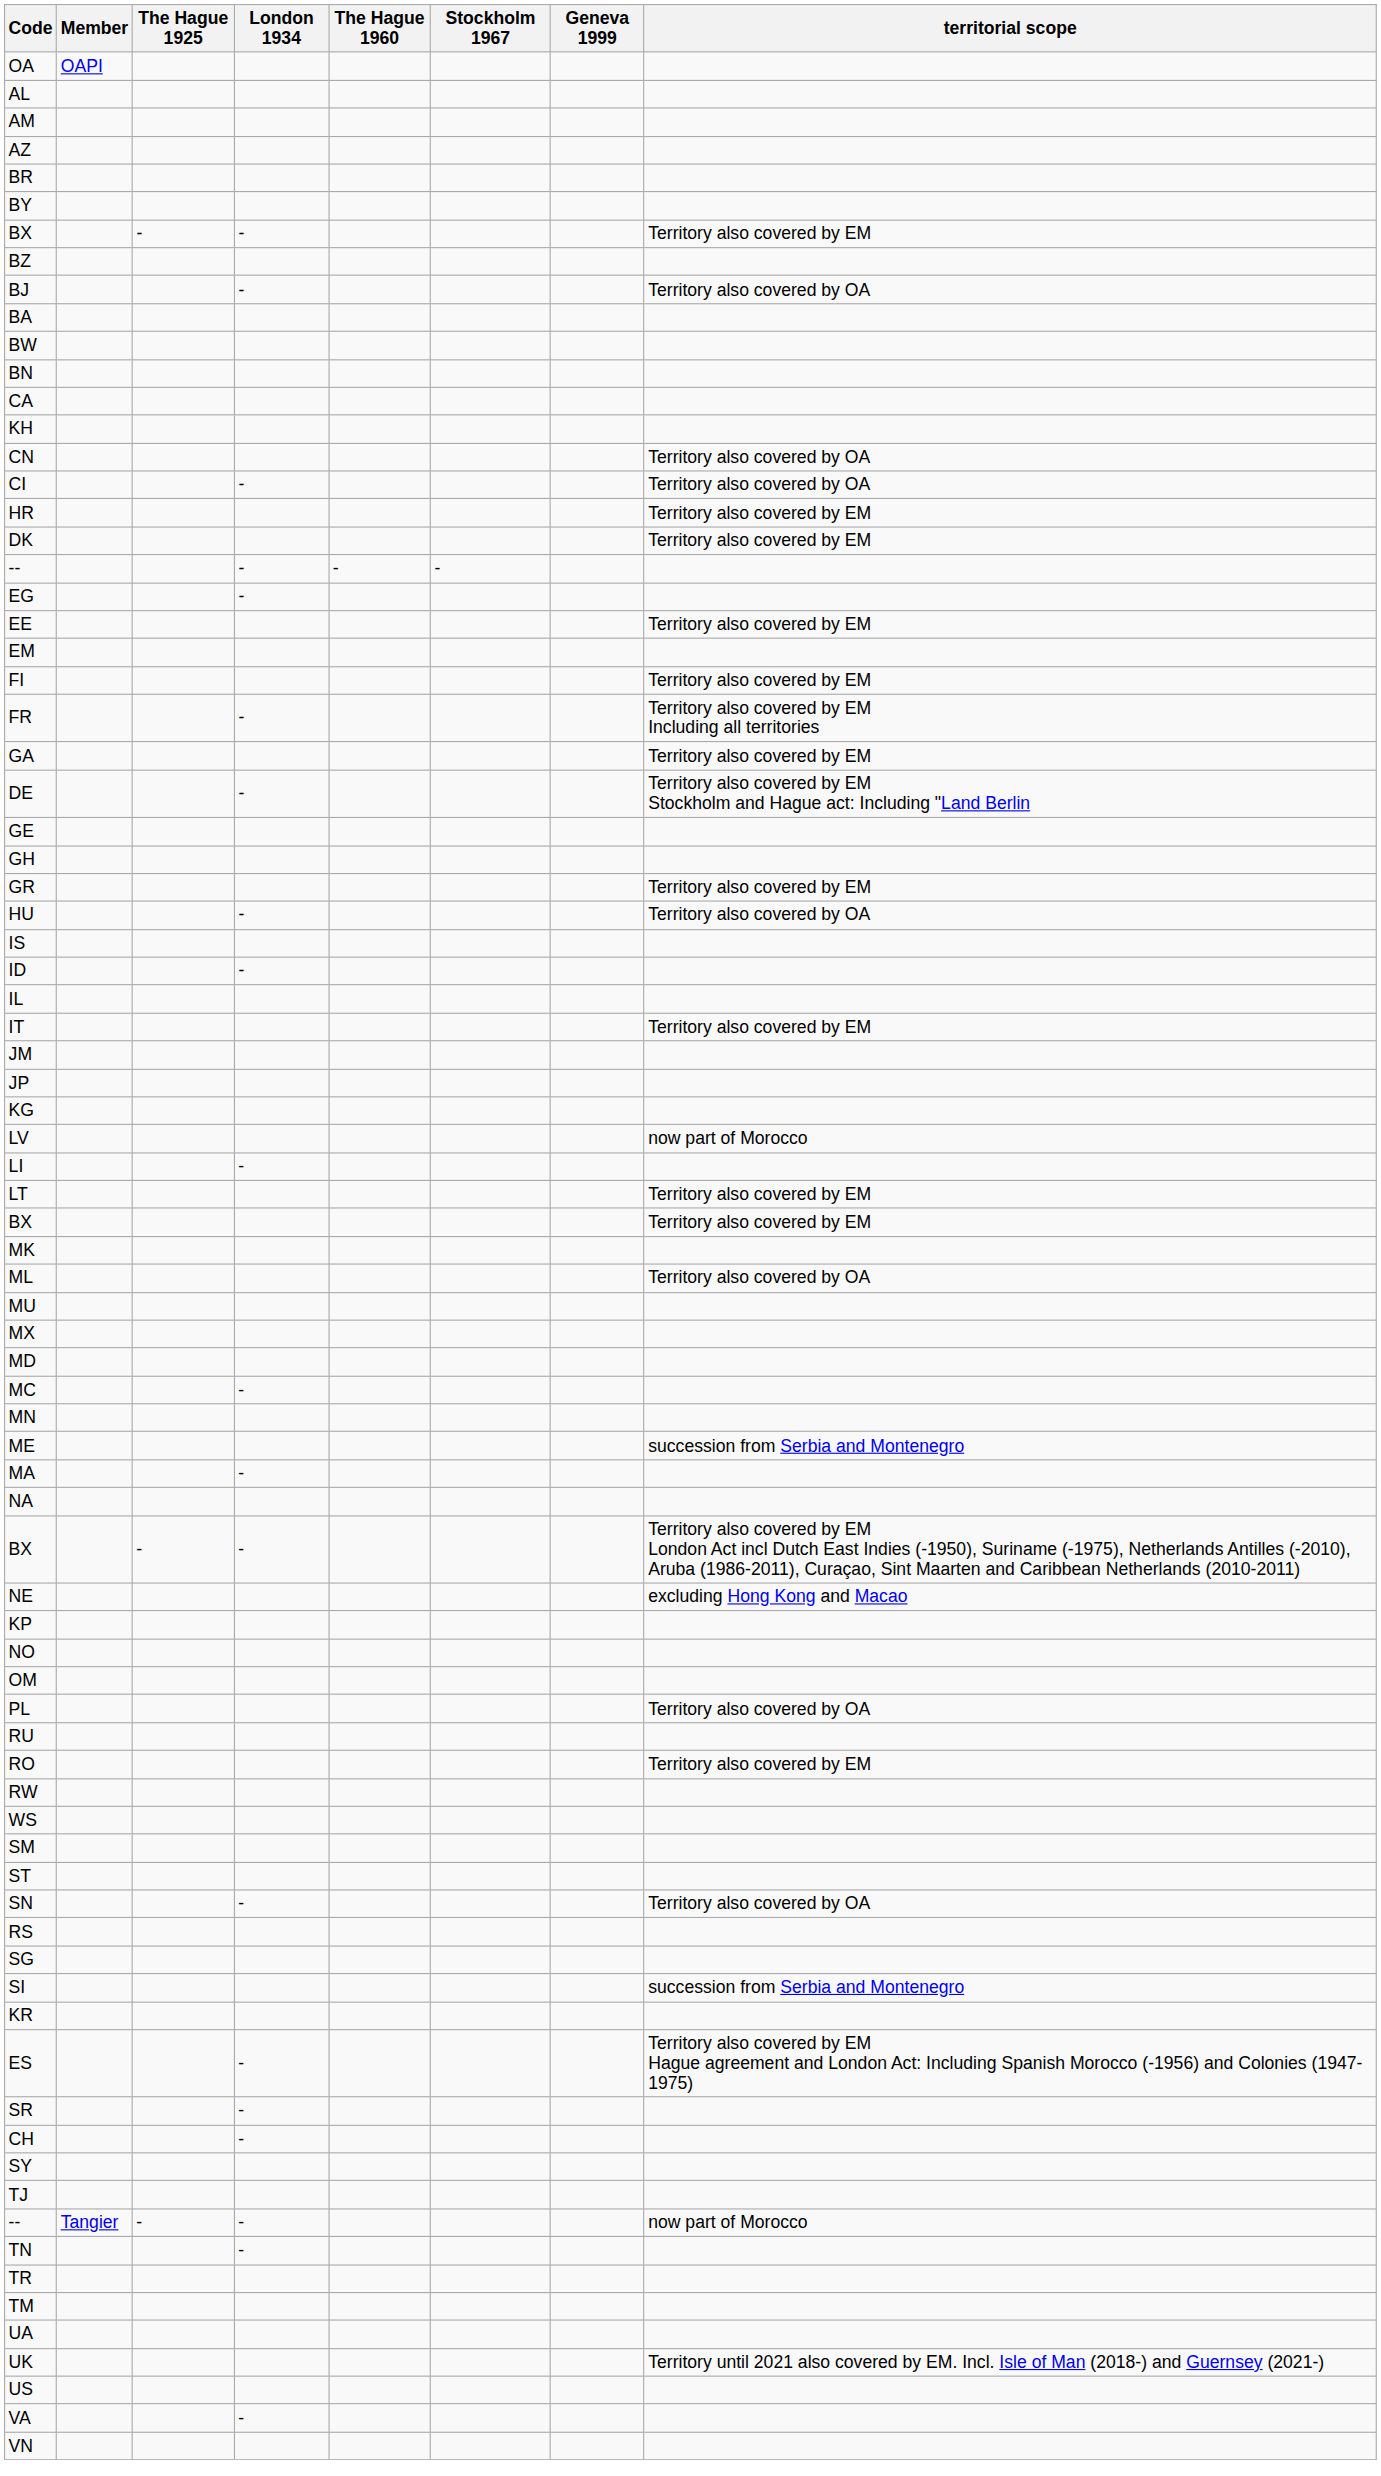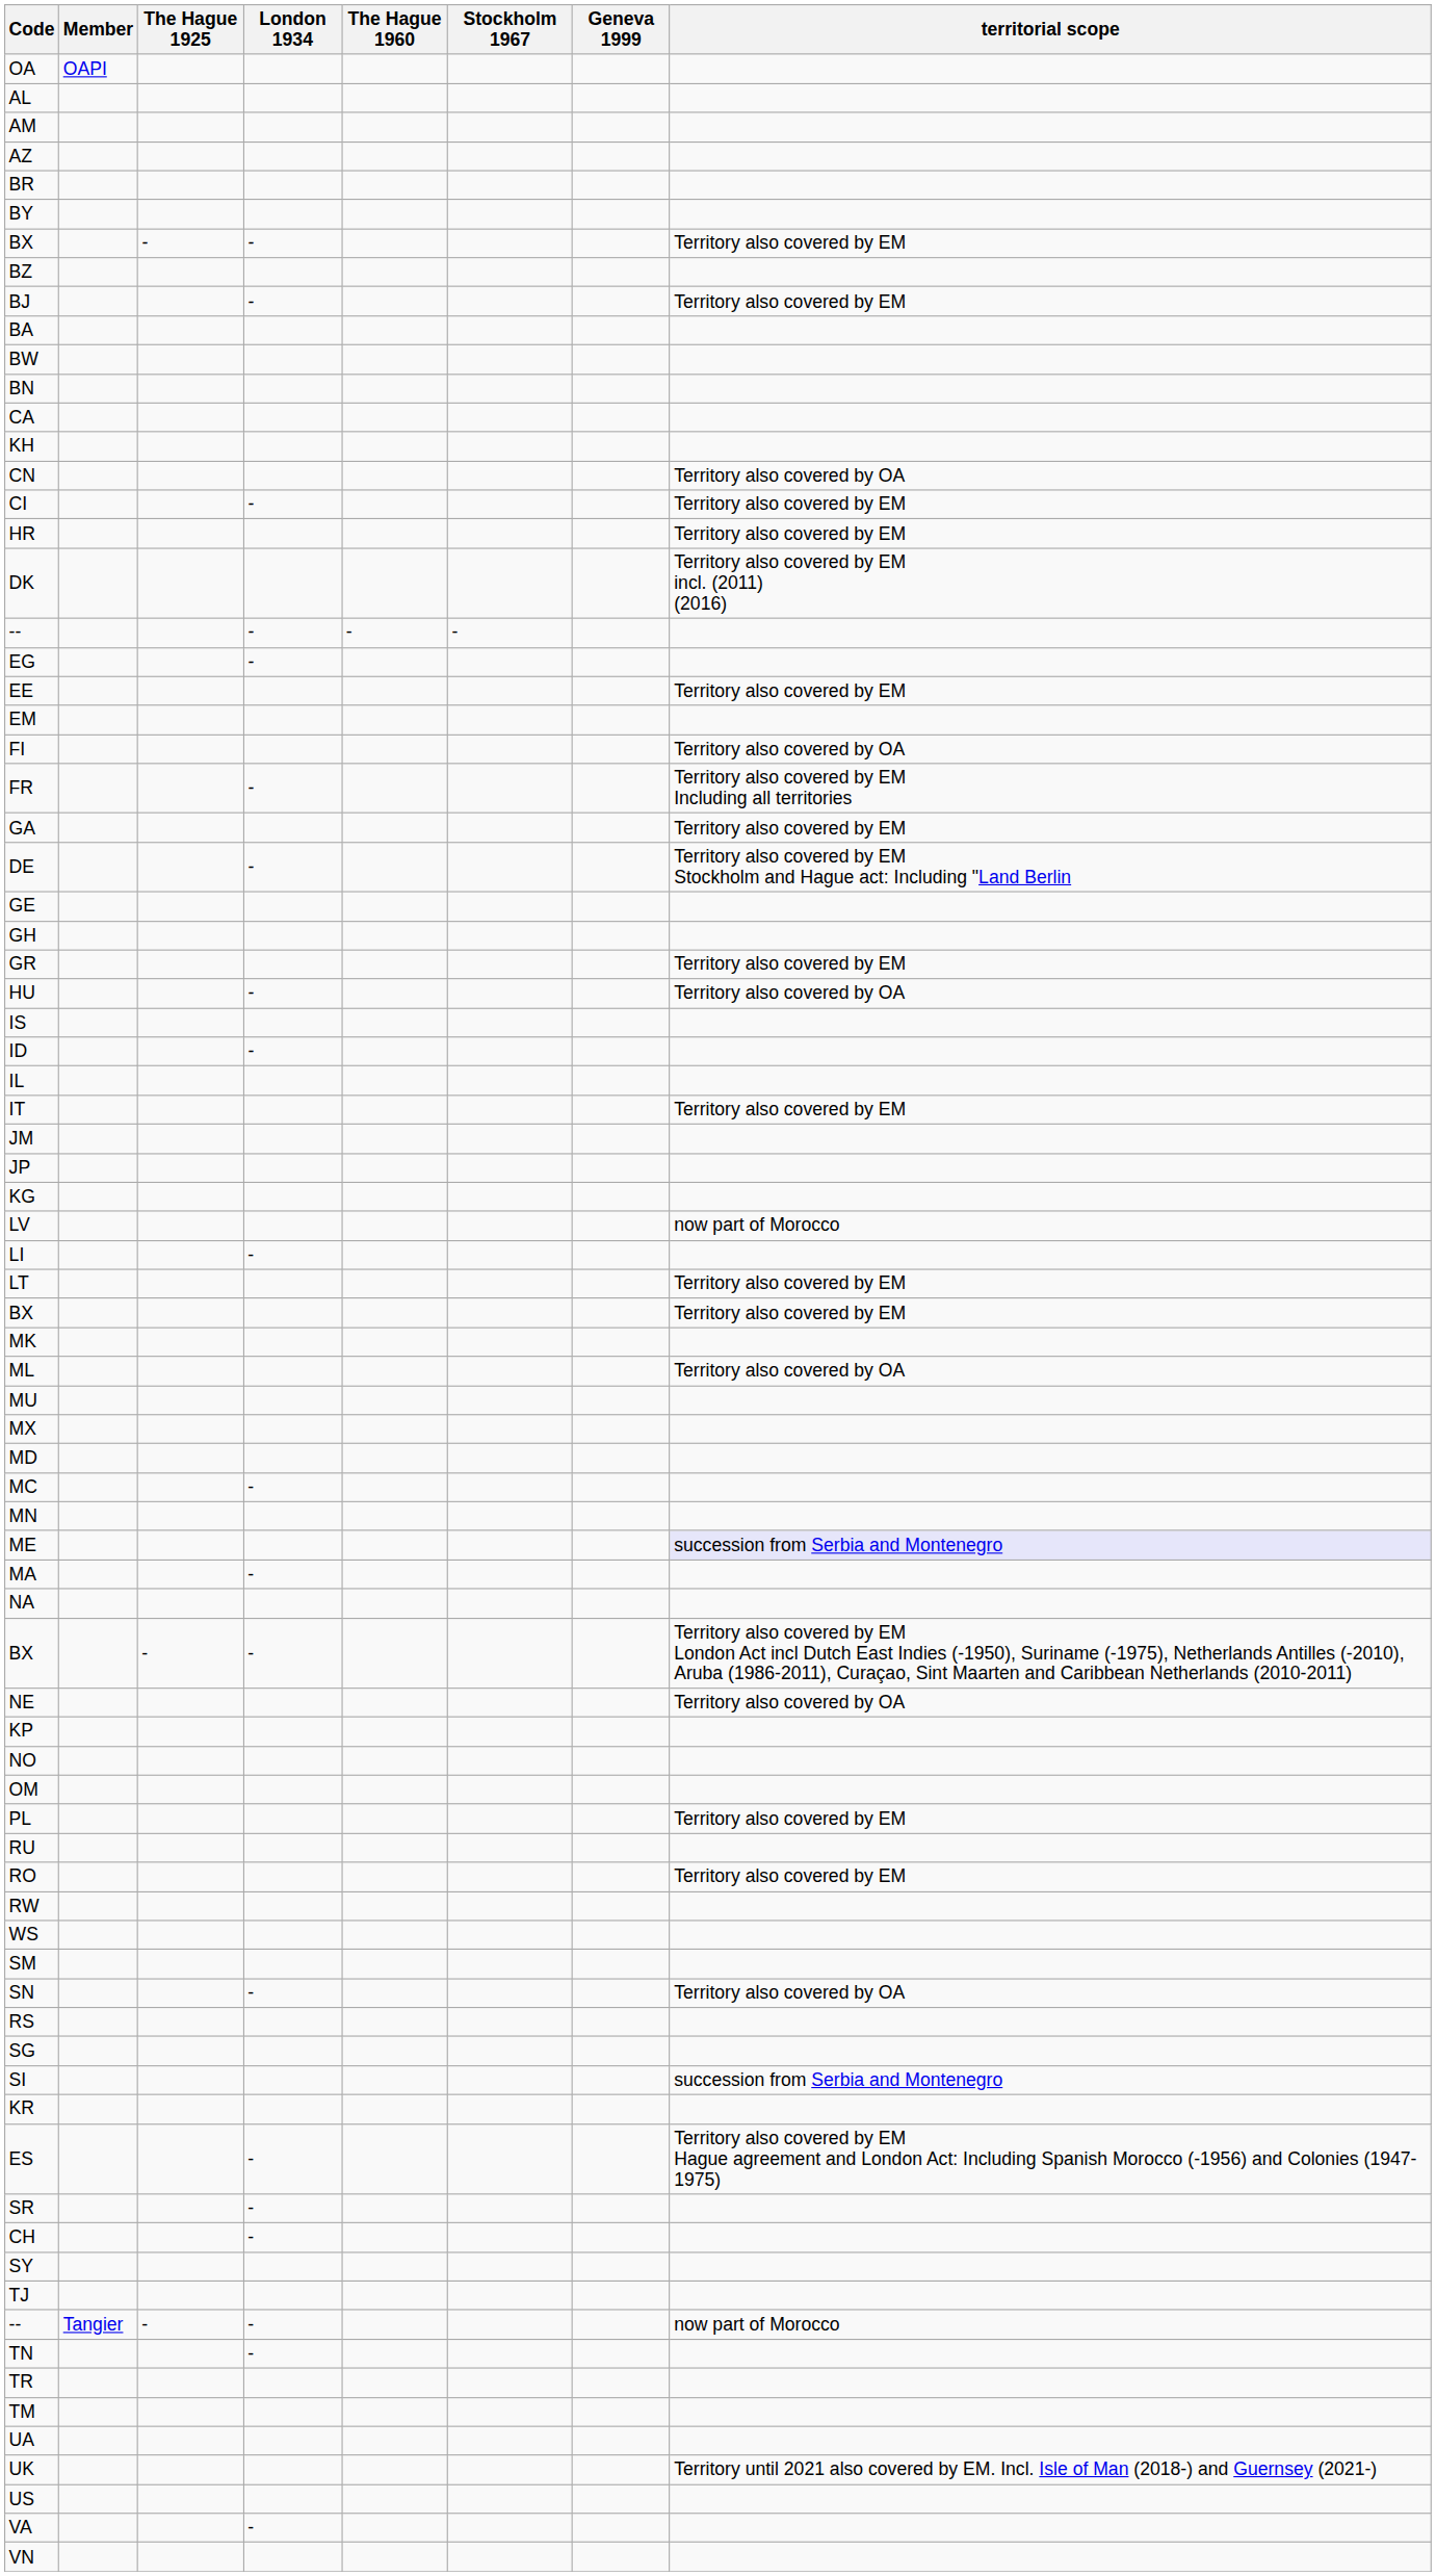BJ | territorial scope: Territory also covered by OA -> Territory also covered by EM
CI | territorial scope: Territory also covered by OA -> Territory also covered by EM
DK | territorial scope: Territory also covered by EM -> Territory also covered by EM incl. (2011) (2016)
FI | territorial scope: Territory also covered by EM -> Territory also covered by OA
ME | territorial scope: no background -> lavender background
NE | territorial scope: excluding Hong Kong and Macao -> Territory also covered by OA
PL | territorial scope: Territory also covered by OA -> Territory also covered by EM
- row: ST
